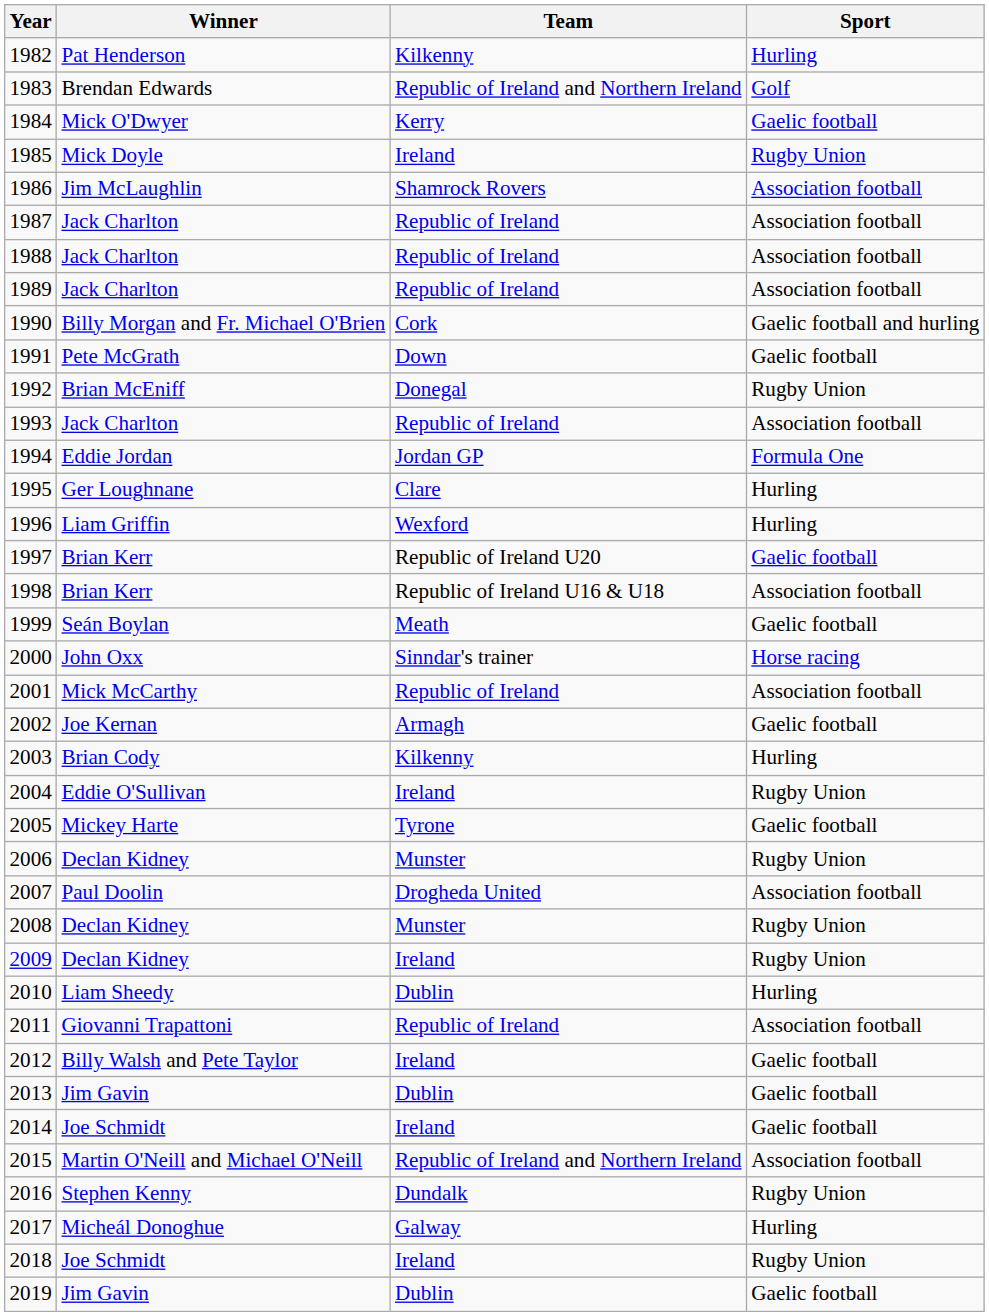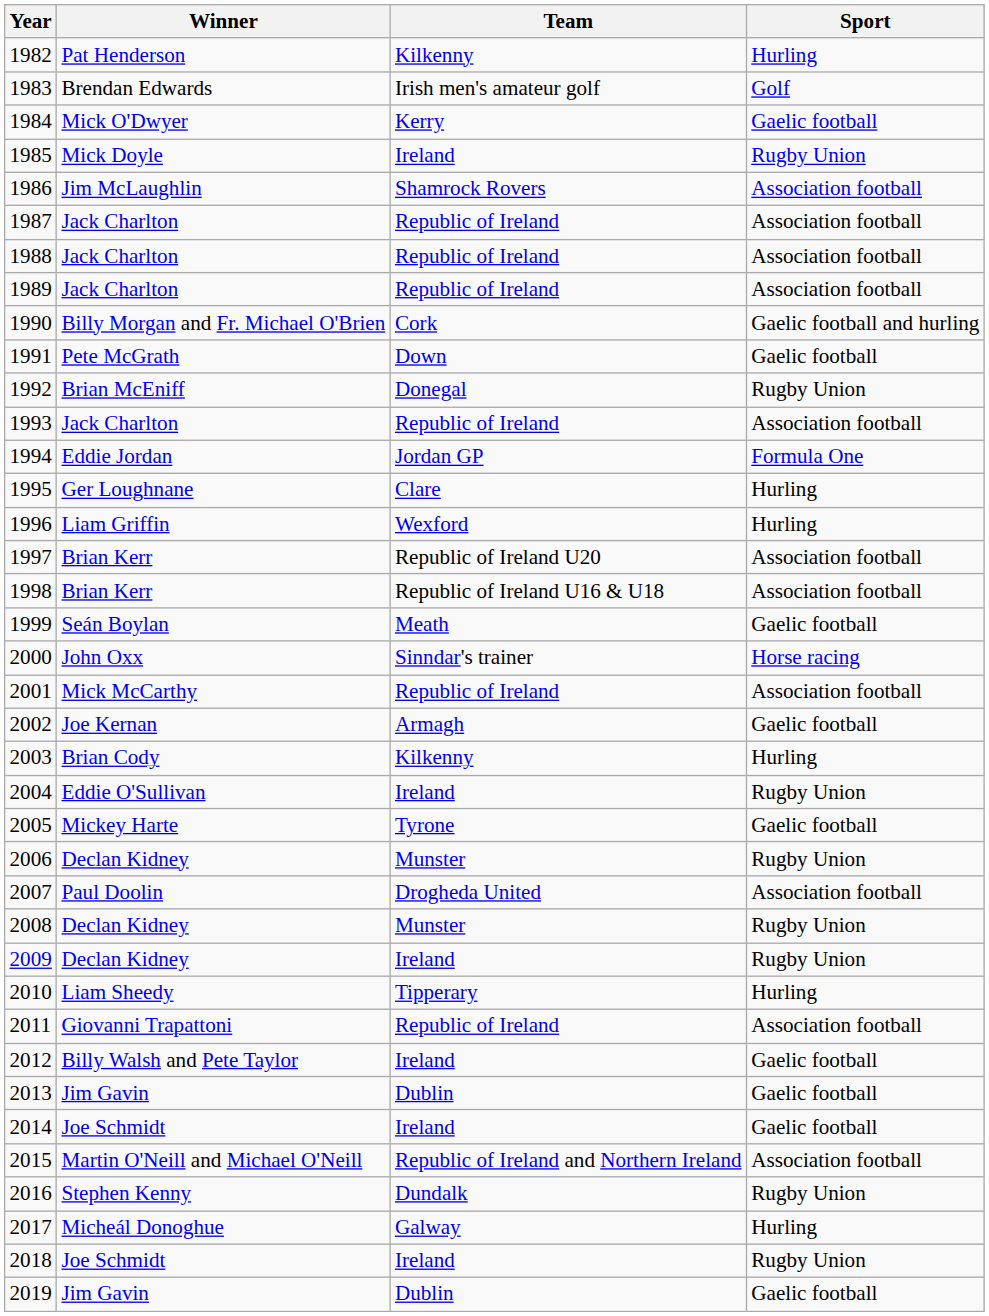1983 | Team: Republic of Ireland and Northern Ireland -> Irish men's amateur golf
1997 | Sport: Gaelic football -> Association football
2010 | Team: Dublin -> Tipperary
